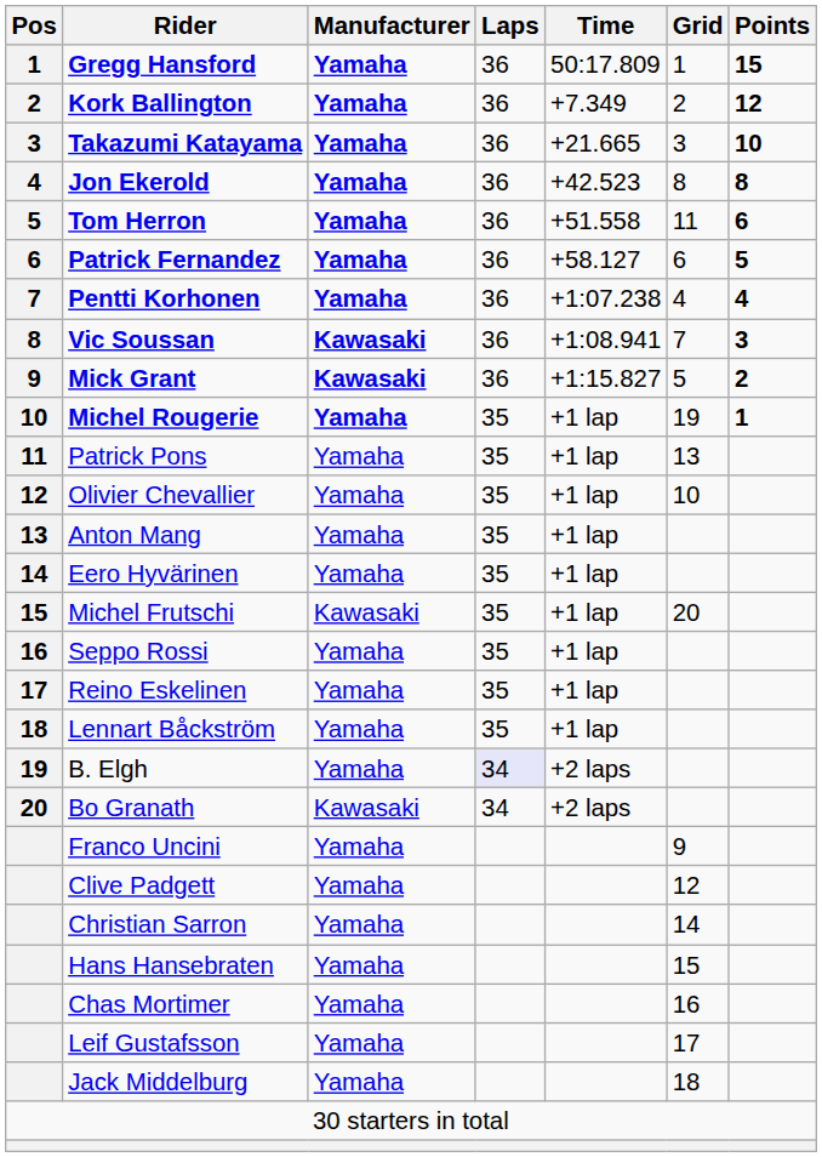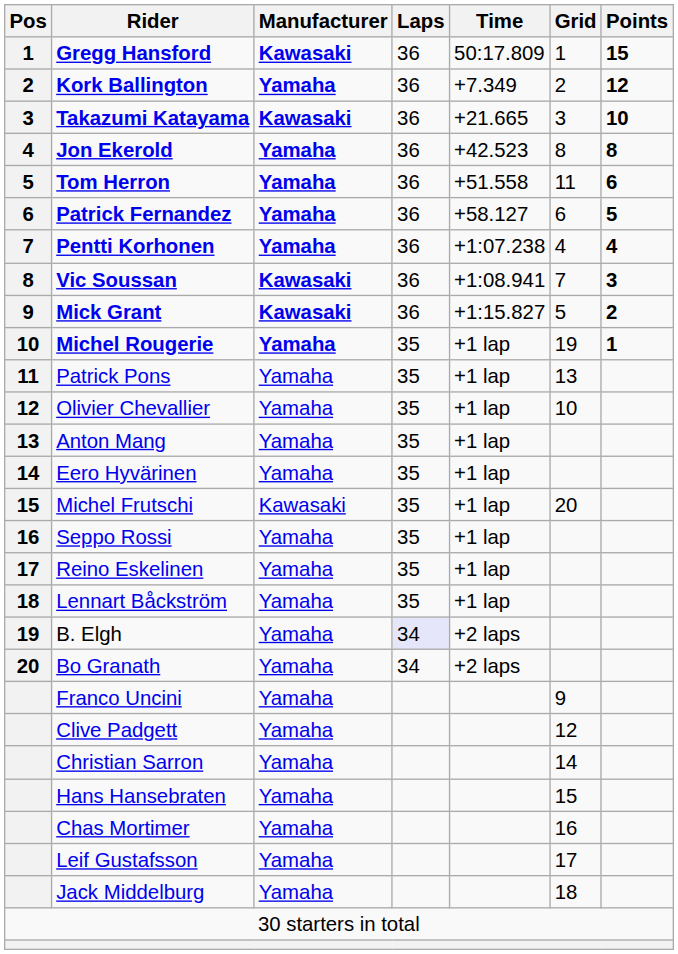Gregg Hansford | Manufacturer: Yamaha -> Kawasaki
Takazumi Katayama | Manufacturer: Yamaha -> Kawasaki
Bo Granath | Manufacturer: Kawasaki -> Yamaha
